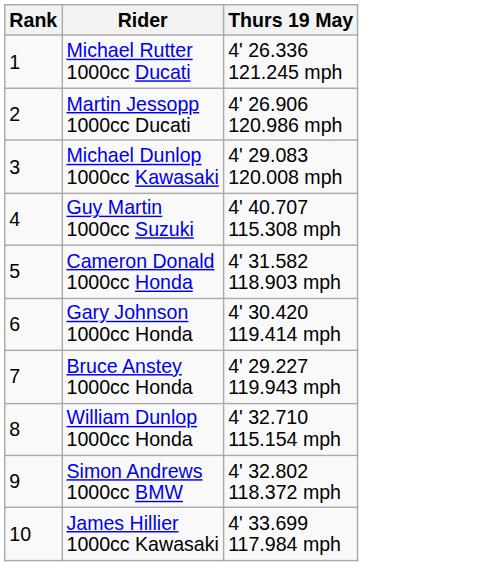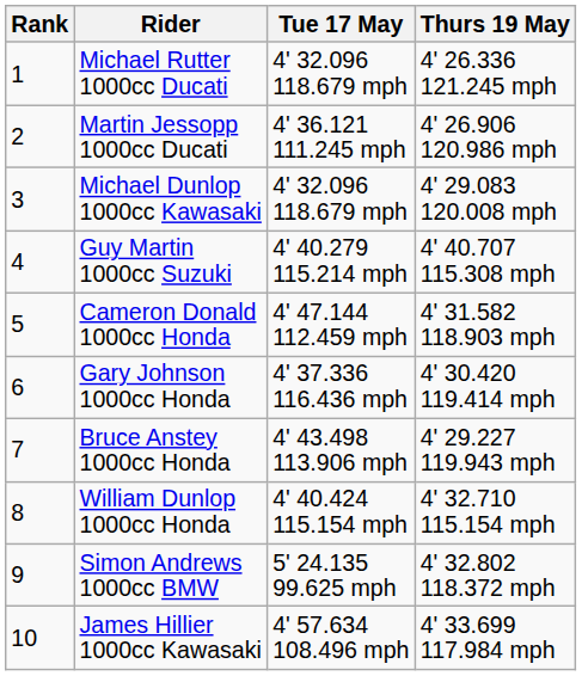+ column: Tue 17 May | 4' 32.096 118.679 mph | 4' 36.121 111.245 mph | 4' 32.096 118.679 mph | 4' 40.279 115.214 mph | 4' 47.144 112.459 mph | 4' 37.336 116.436 mph | 4' 43.498 113.906 mph | 4' 40.424 115.154 mph | 5' 24.135 99.625 mph | 4' 57.634 108.496 mph
